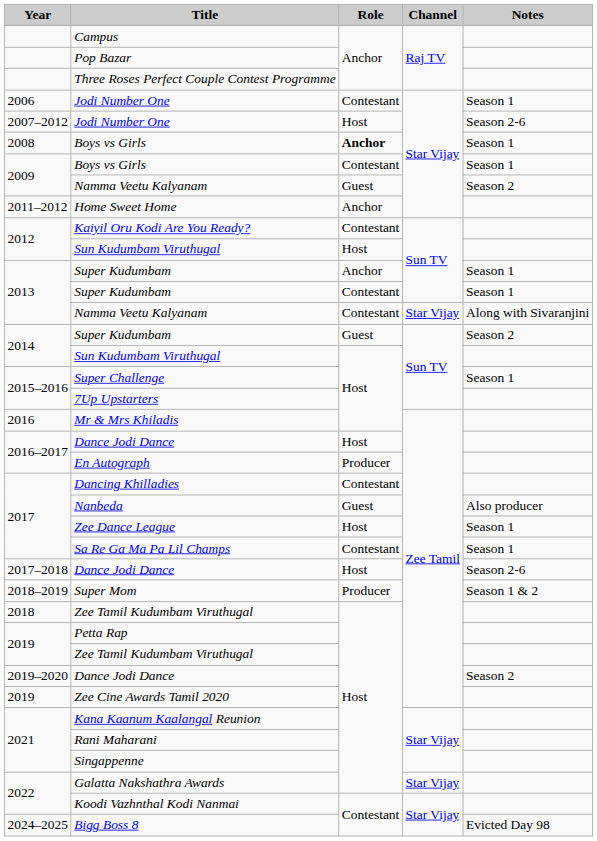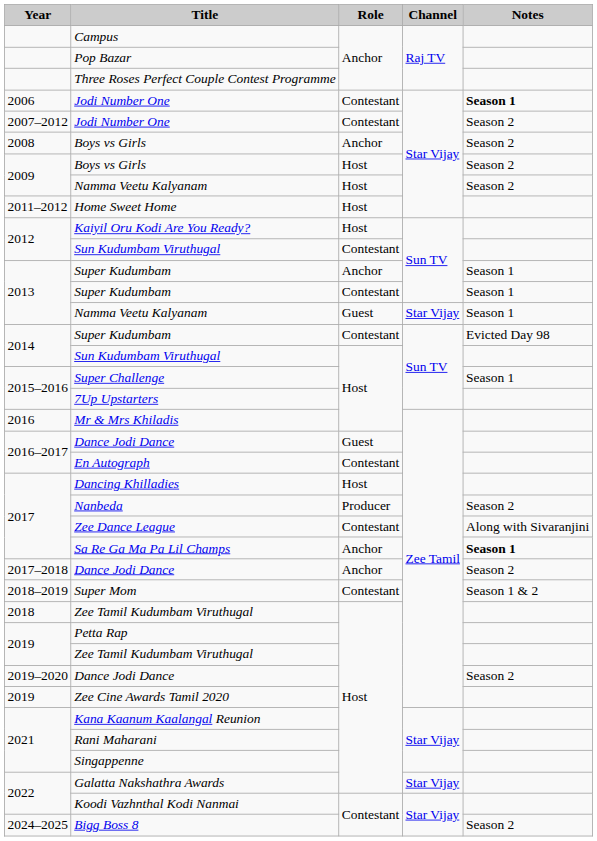2006 / Jodi Number One | Notes: normal -> bold
2007–2012 / Jodi Number One | Role: Host -> Contestant
2007–2012 / Jodi Number One | Notes: Season 2-6 -> Season 2
2008 / Boys vs Girls | Role: bold -> normal
2008 / Boys vs Girls | Notes: Season 1 -> Season 2
2009 / Boys vs Girls | Role: Contestant -> Host
2009 / Boys vs Girls | Notes: Season 1 -> Season 2
2009 / Namma Veetu Kalyanam | Role: Guest -> Host
Home Sweet Home | Role: Anchor -> Host
Kaiyil Oru Kodi Are You Ready? | Role: Contestant -> Host
2012 / Sun Kudumbam Viruthugal | Role: Host -> Contestant
2013 / Namma Veetu Kalyanam | Role: Contestant -> Guest
2013 / Namma Veetu Kalyanam | Notes: Along with Sivaranjini -> Season 1
2014 / Super Kudumbam | Role: Guest -> Contestant
2014 / Super Kudumbam | Notes: Season 2 -> Evicted Day 98
2016–2017 / Dance Jodi Dance | Role: Host -> Guest
En Autograph | Role: Producer -> Contestant
Dancing Khilladies | Role: Contestant -> Host
Nanbeda | Role: Guest -> Producer
Nanbeda | Notes: Also producer -> Season 2
Zee Dance League | Role: Host -> Contestant
Zee Dance League | Notes: Season 1 -> Along with Sivaranjini
Sa Re Ga Ma Pa Lil Champs | Role: Contestant -> Anchor
Sa Re Ga Ma Pa Lil Champs | Notes: normal -> bold
2017–2018 / Dance Jodi Dance | Role: Host -> Anchor
2017–2018 / Dance Jodi Dance | Notes: Season 2-6 -> Season 2
Super Mom | Role: Producer -> Contestant
Bigg Boss 8 | Notes: Evicted Day 98 -> Season 2
